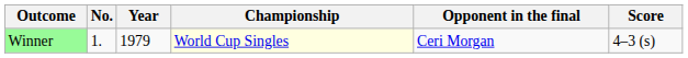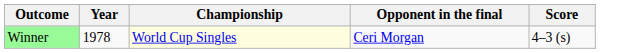- column: No. | 1.
Winner | Year: 1979 -> 1978
